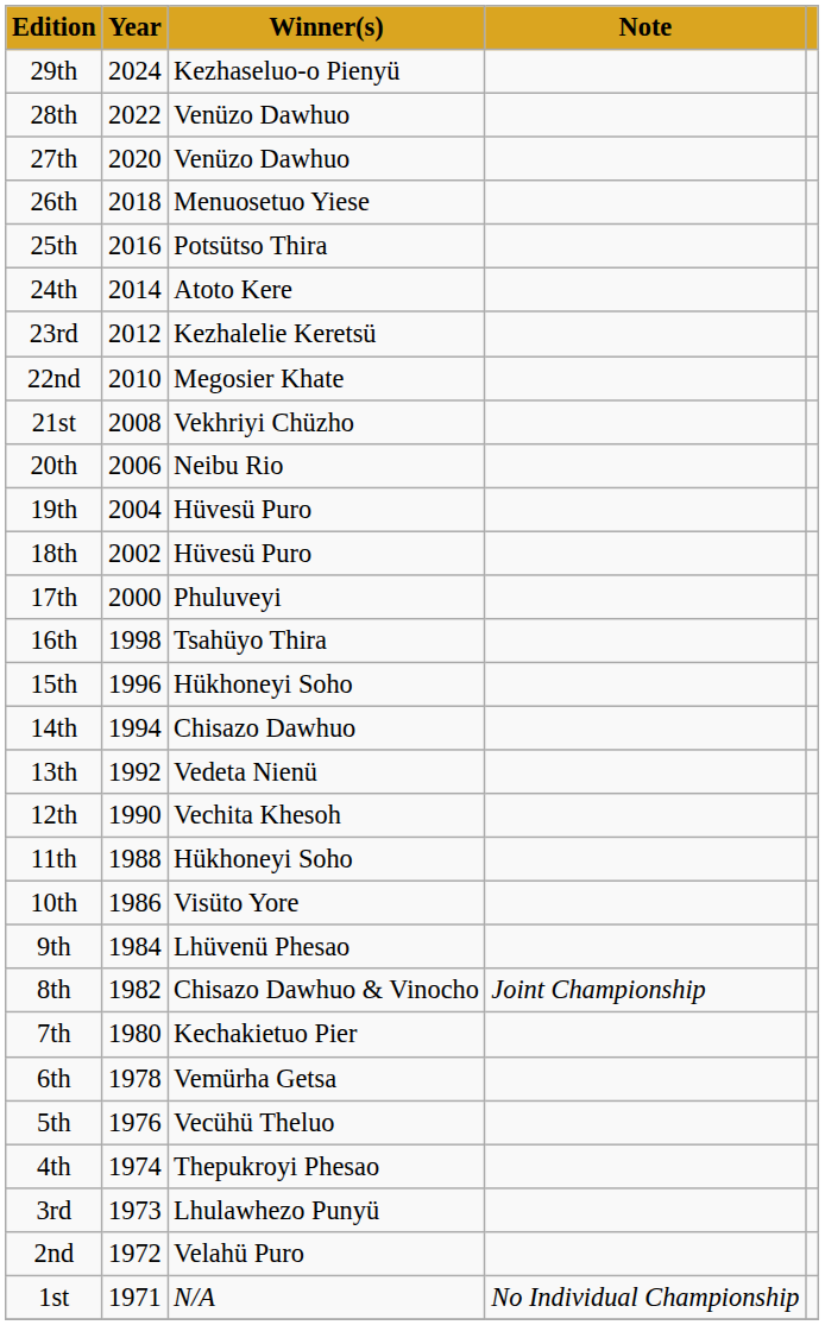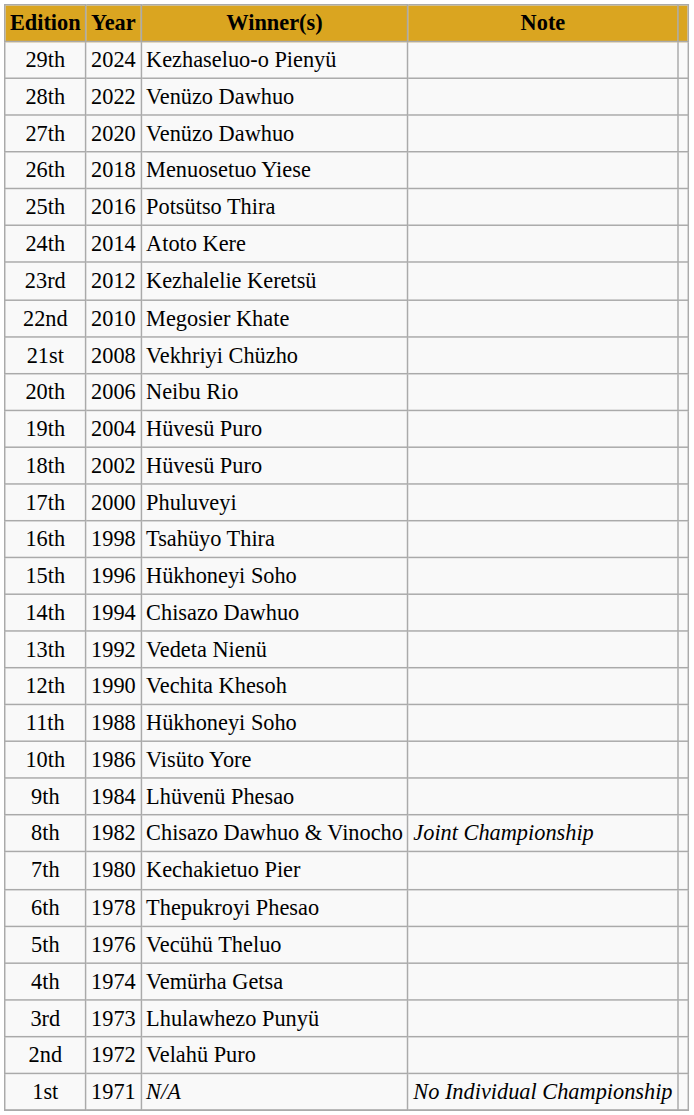6th | Winner(s): Vemürha Getsa -> Thepukroyi Phesao
4th | Winner(s): Thepukroyi Phesao -> Vemürha Getsa
